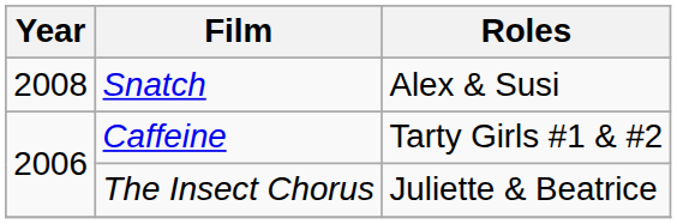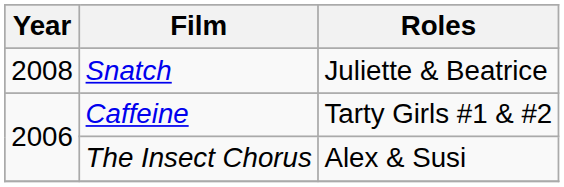Snatch | Roles: Alex & Susi -> Juliette & Beatrice
The Insect Chorus | Roles: Juliette & Beatrice -> Alex & Susi
